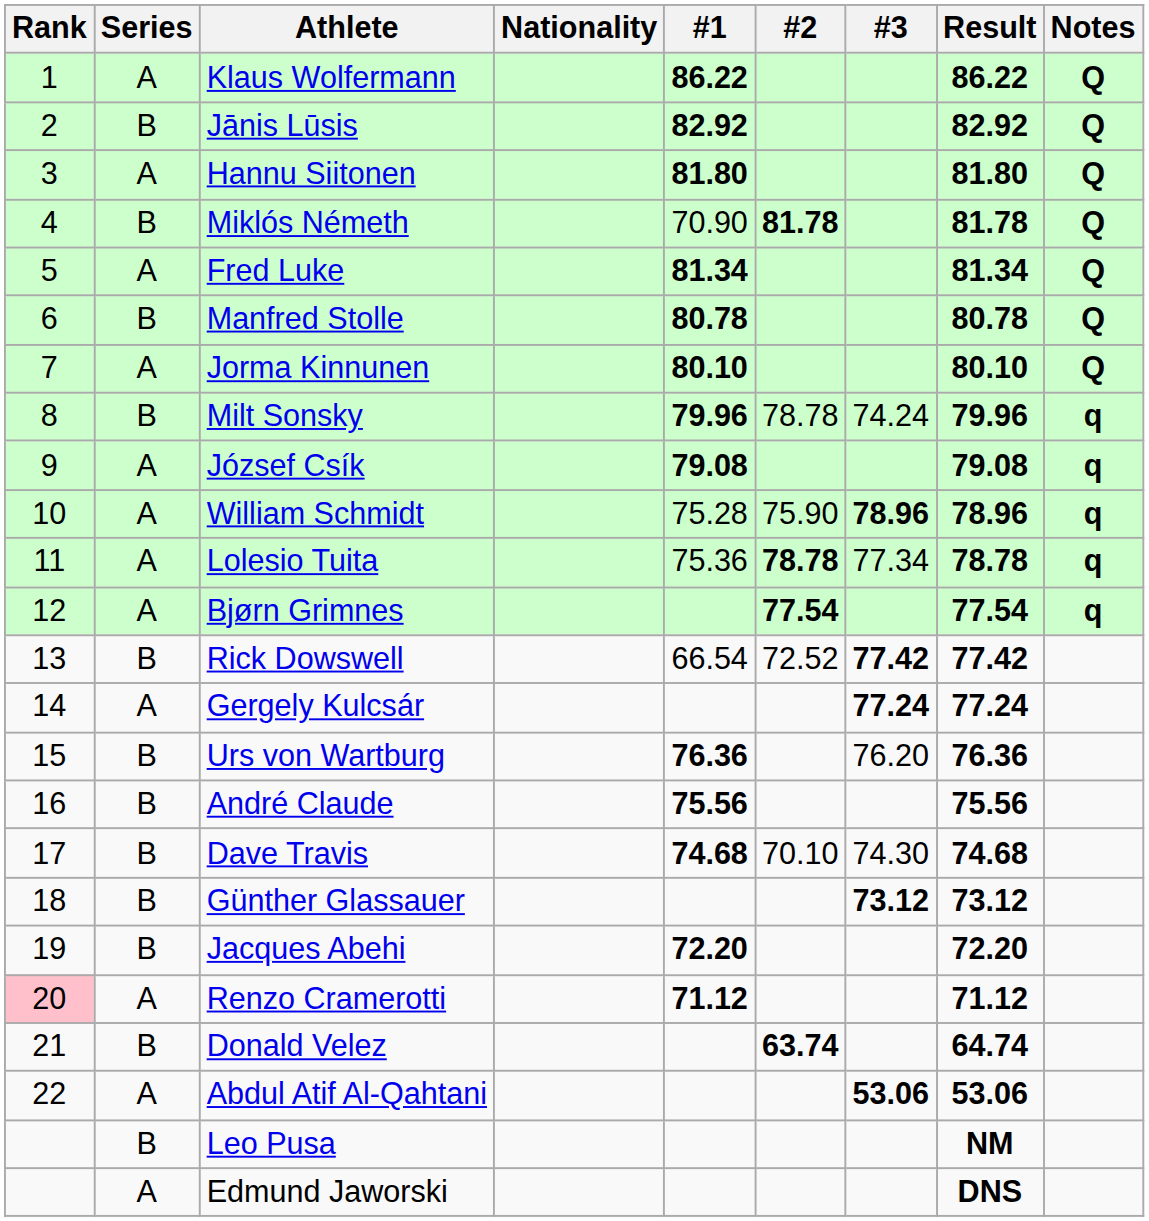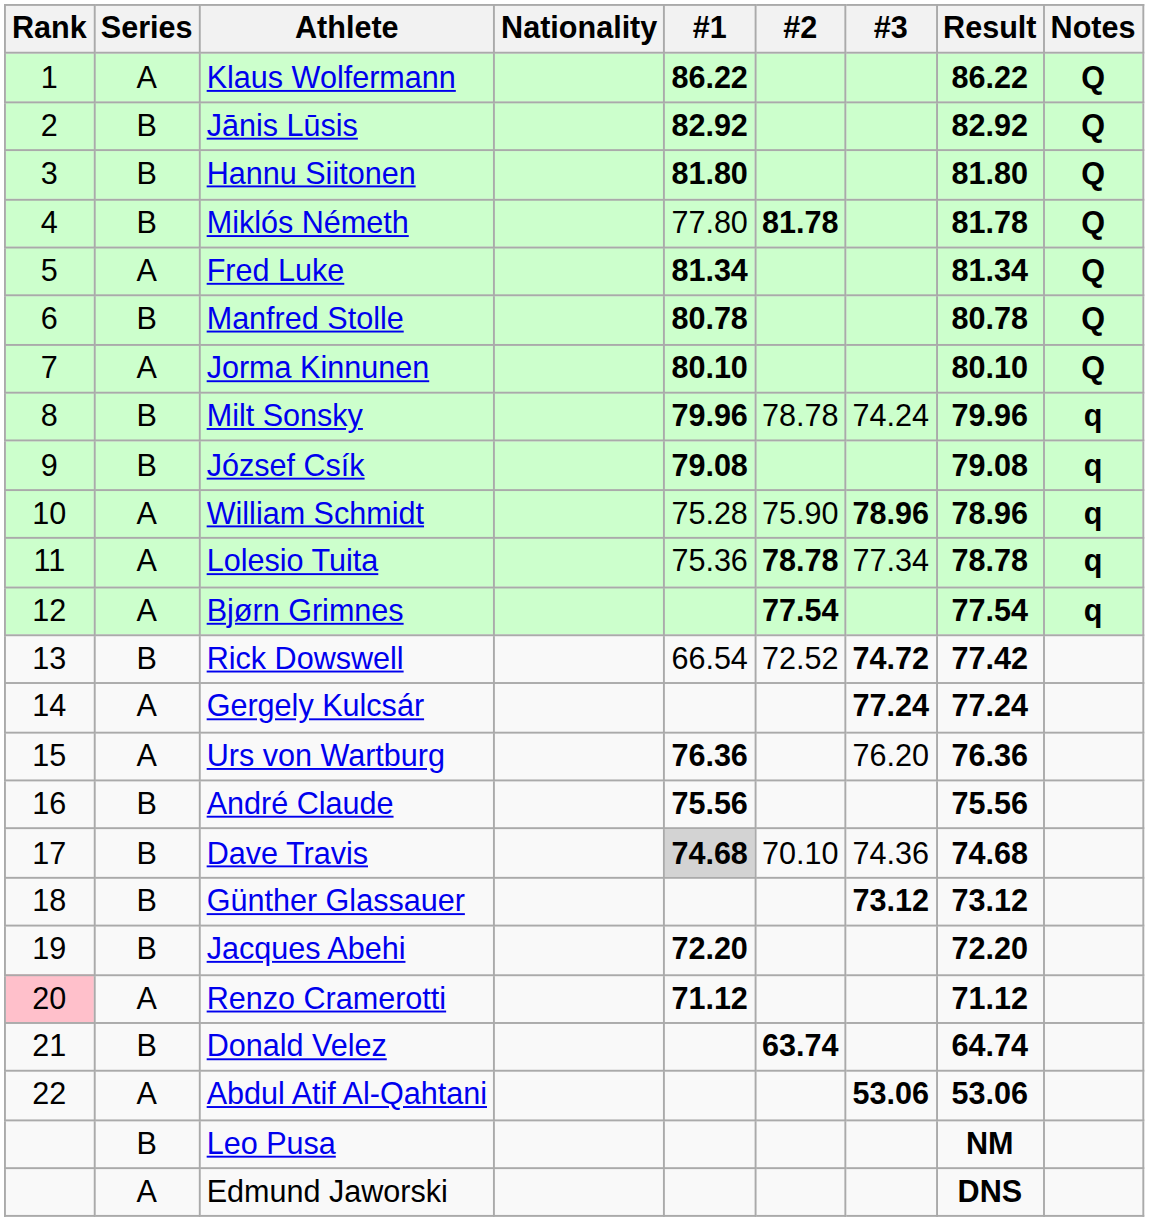Hannu Siitonen | Series: A -> B
Miklós Németh | #1: 70.90 -> 77.80
József Csík | Series: A -> B
Rick Dowswell | #3: 77.42 -> 74.72
Urs von Wartburg | Series: B -> A
Dave Travis | #1: no background -> lightgrey background
Dave Travis | #3: 74.30 -> 74.36
